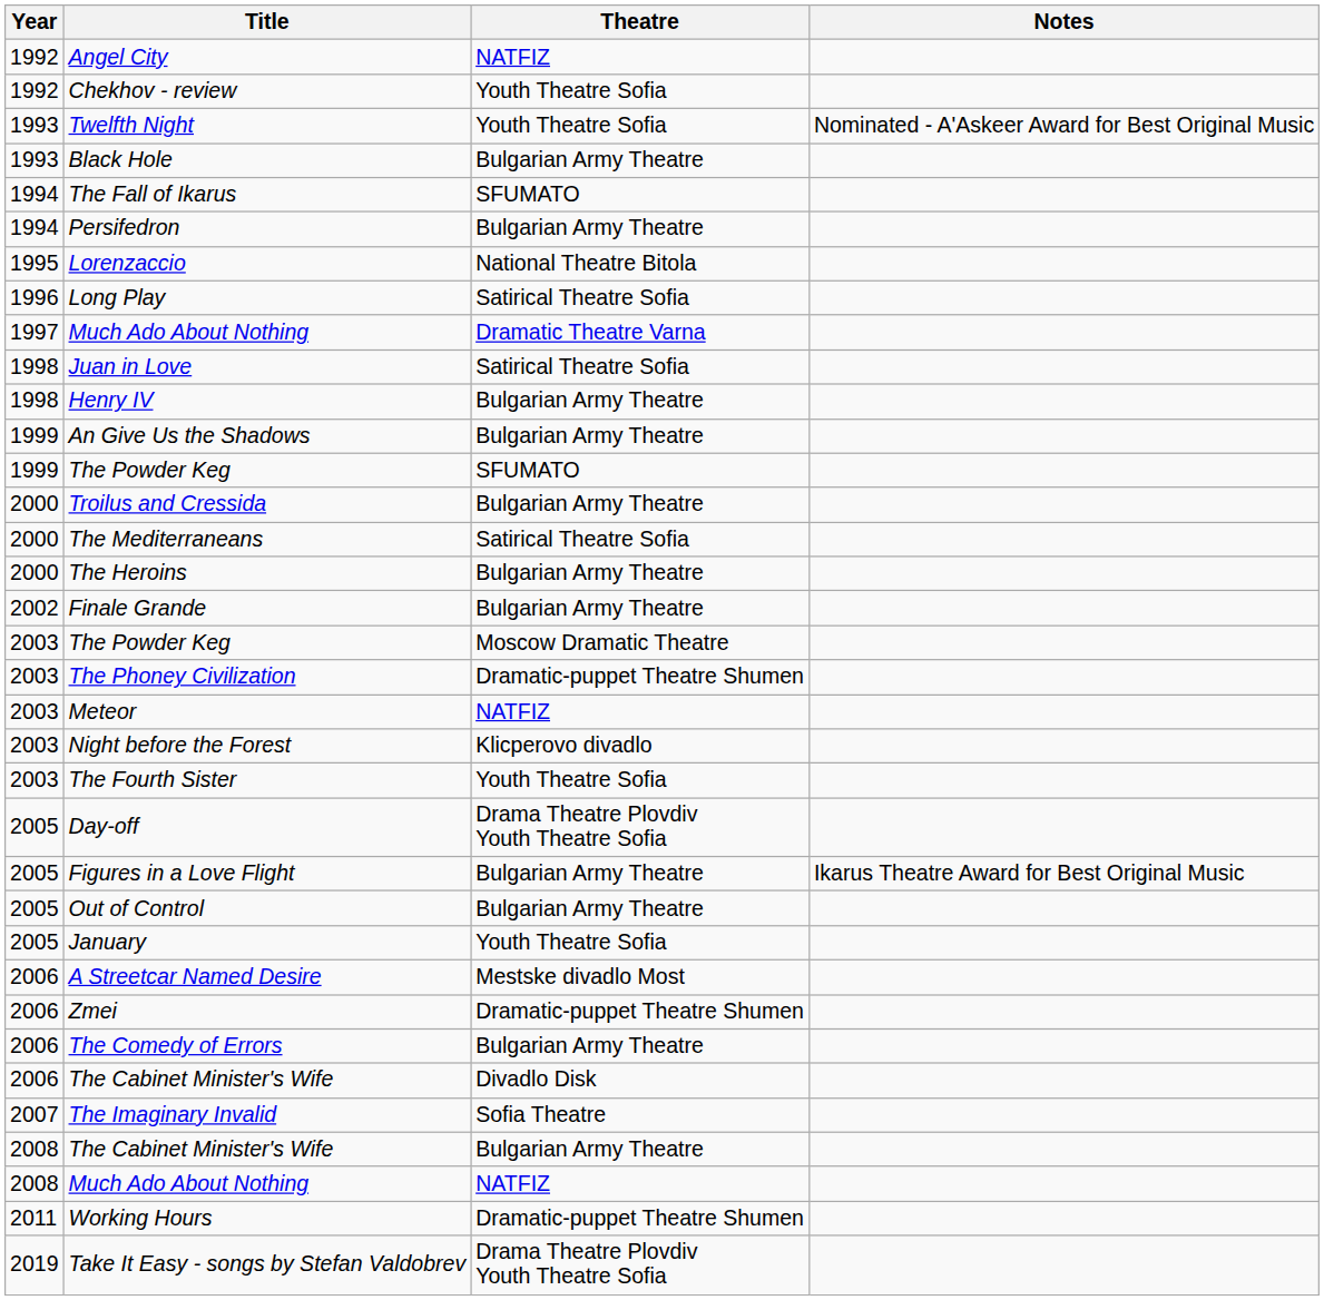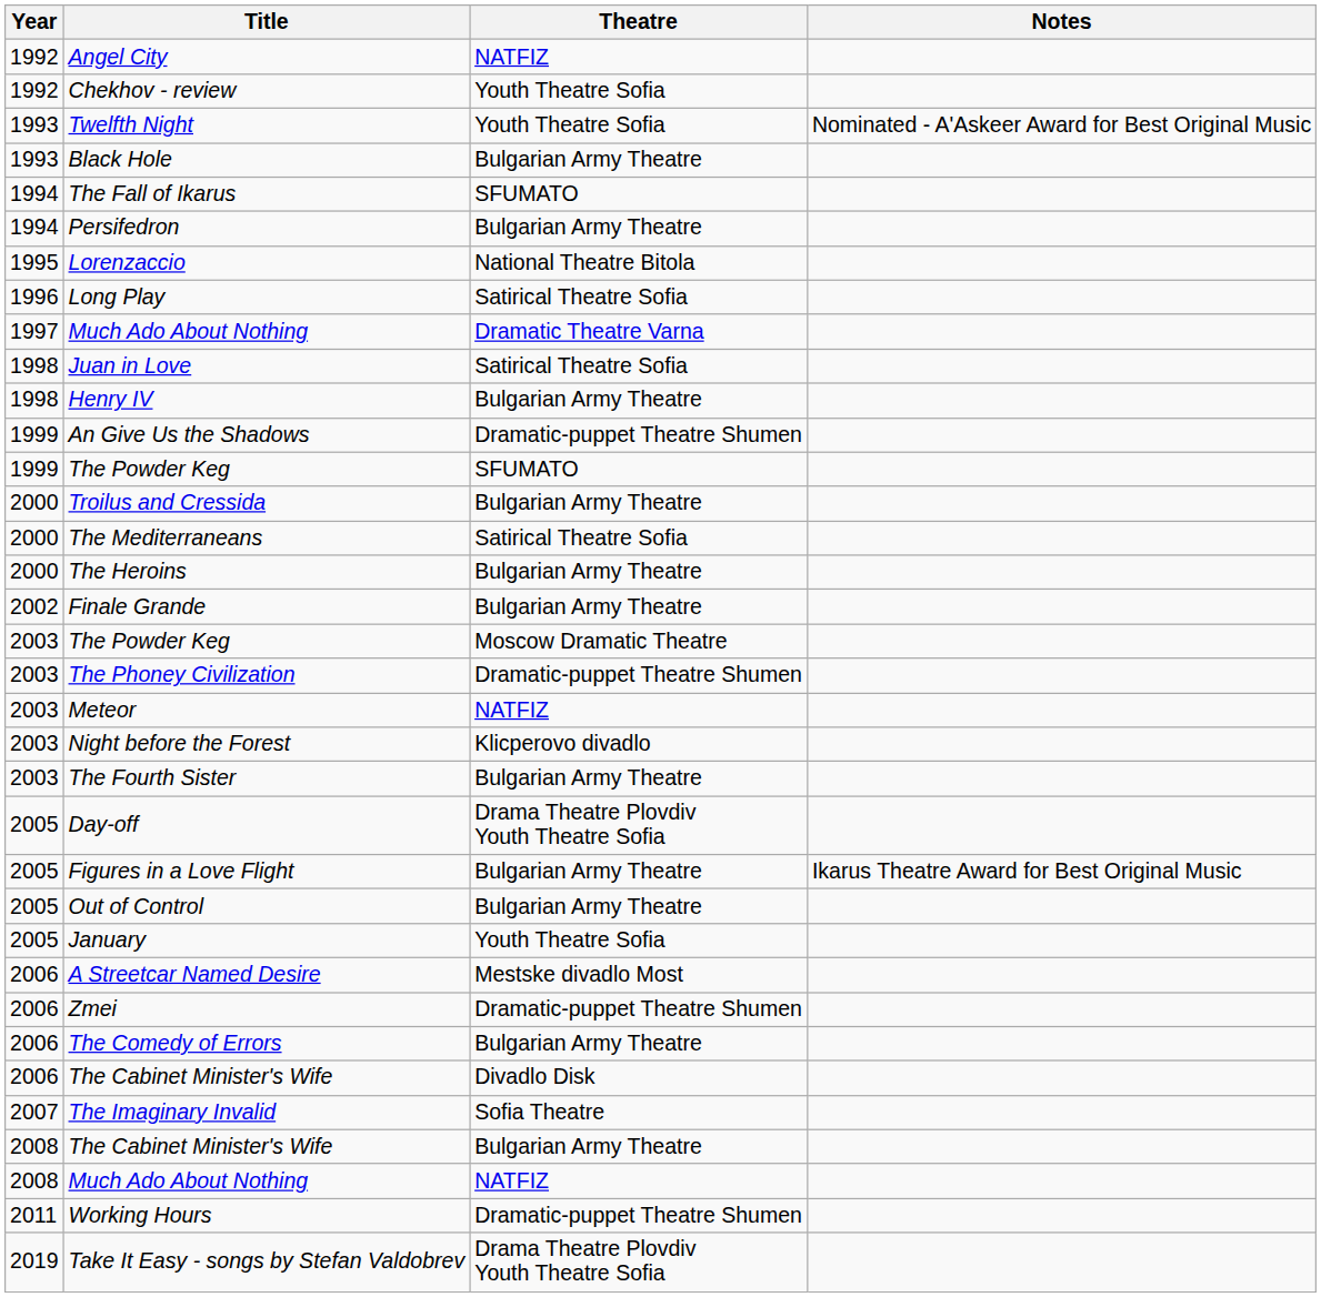An Give Us the Shadows | Theatre: Bulgarian Army Theatre -> Dramatic-puppet Theatre Shumen
The Fourth Sister | Theatre: Youth Theatre Sofia -> Bulgarian Army Theatre
